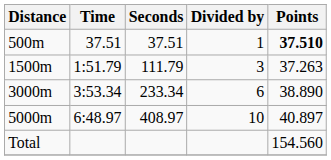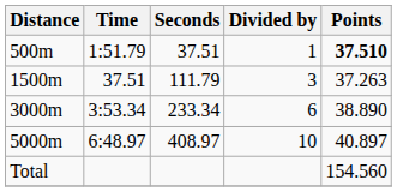500m | Time: 37.51 -> 1:51.79
1500m | Time: 1:51.79 -> 37.51
